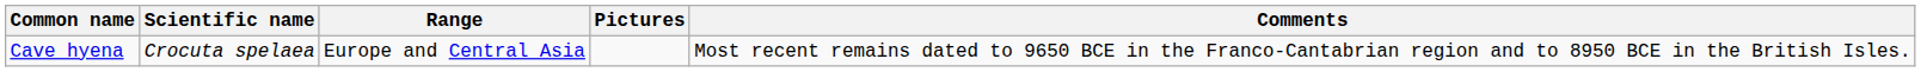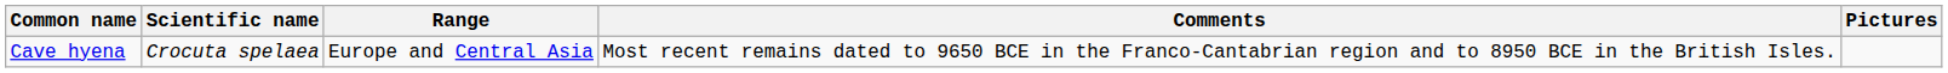columns swapped: Comments <-> Pictures
